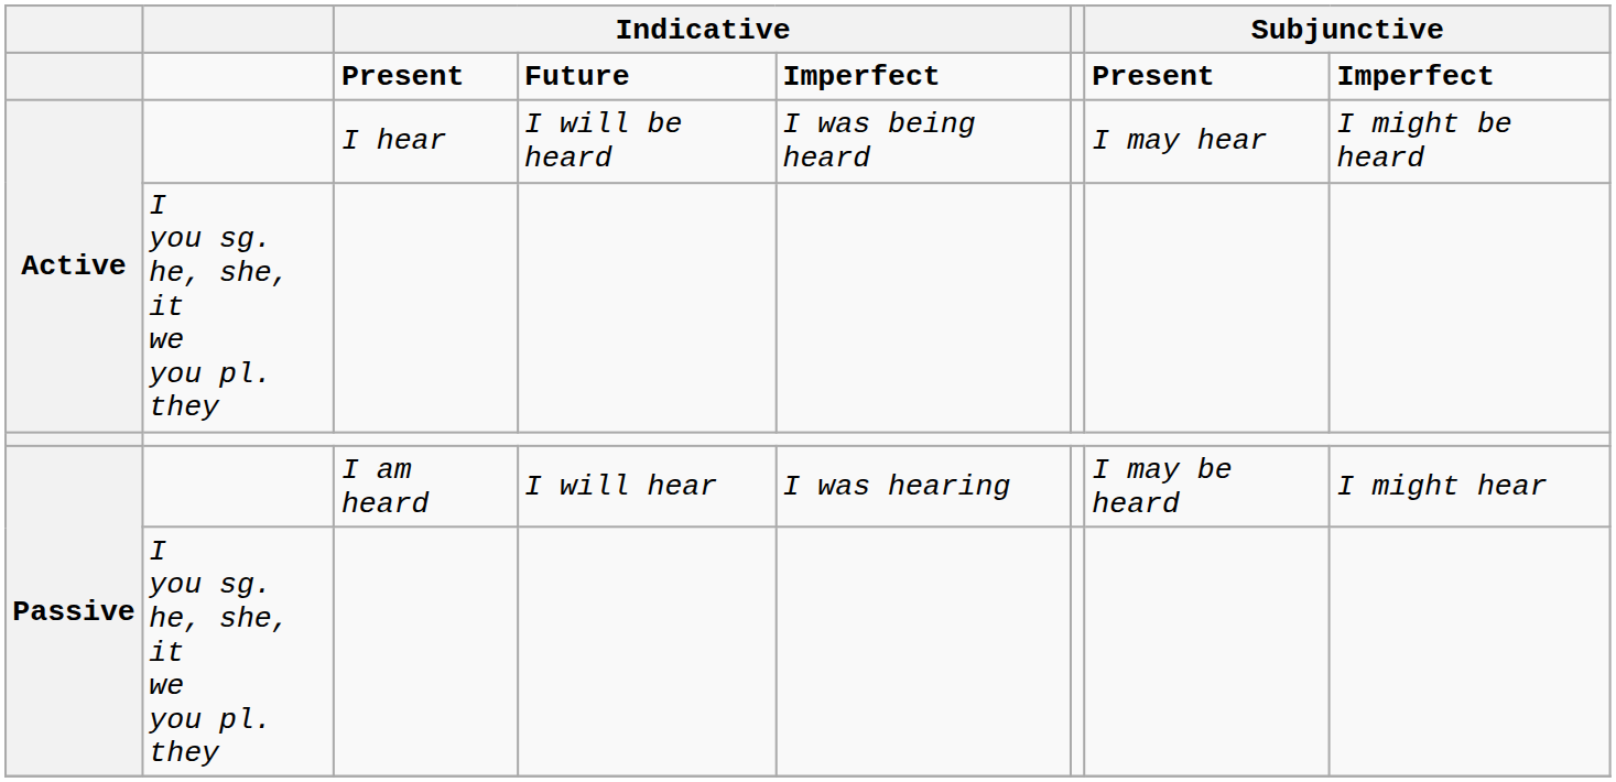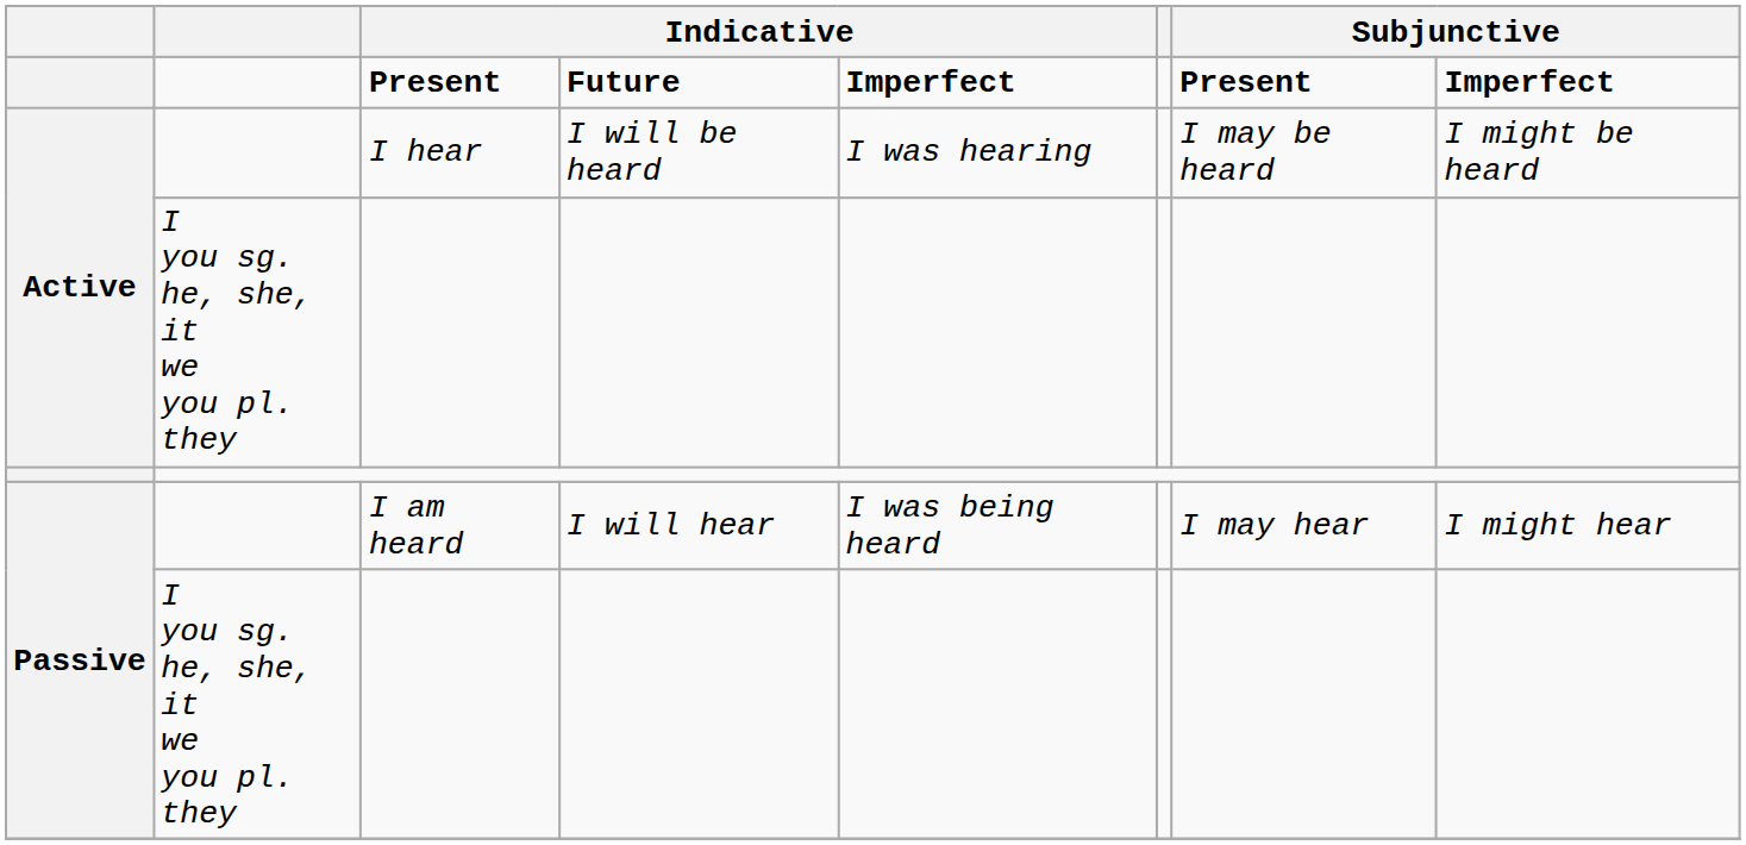I hear | column 5: I was being heard -> I was hearing
I hear | column 7: I may hear -> I may be heard
I am heard | column 5: I was hearing -> I was being heard
I am heard | column 7: I may be heard -> I may hear
